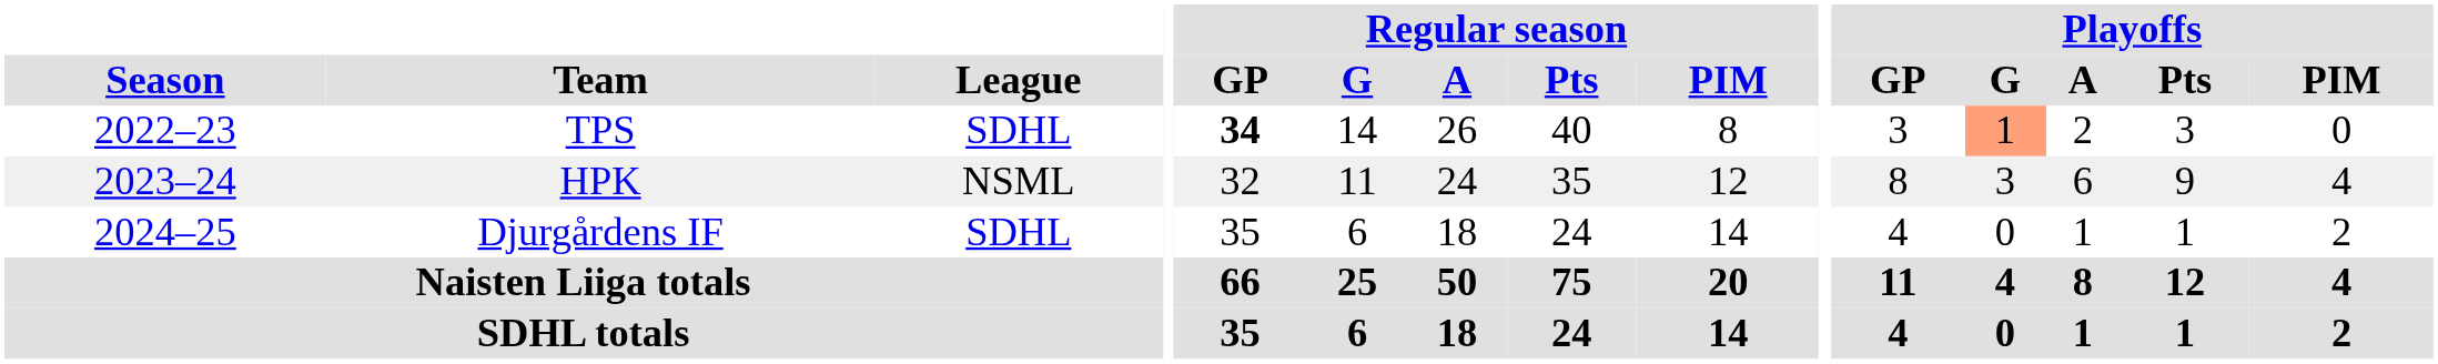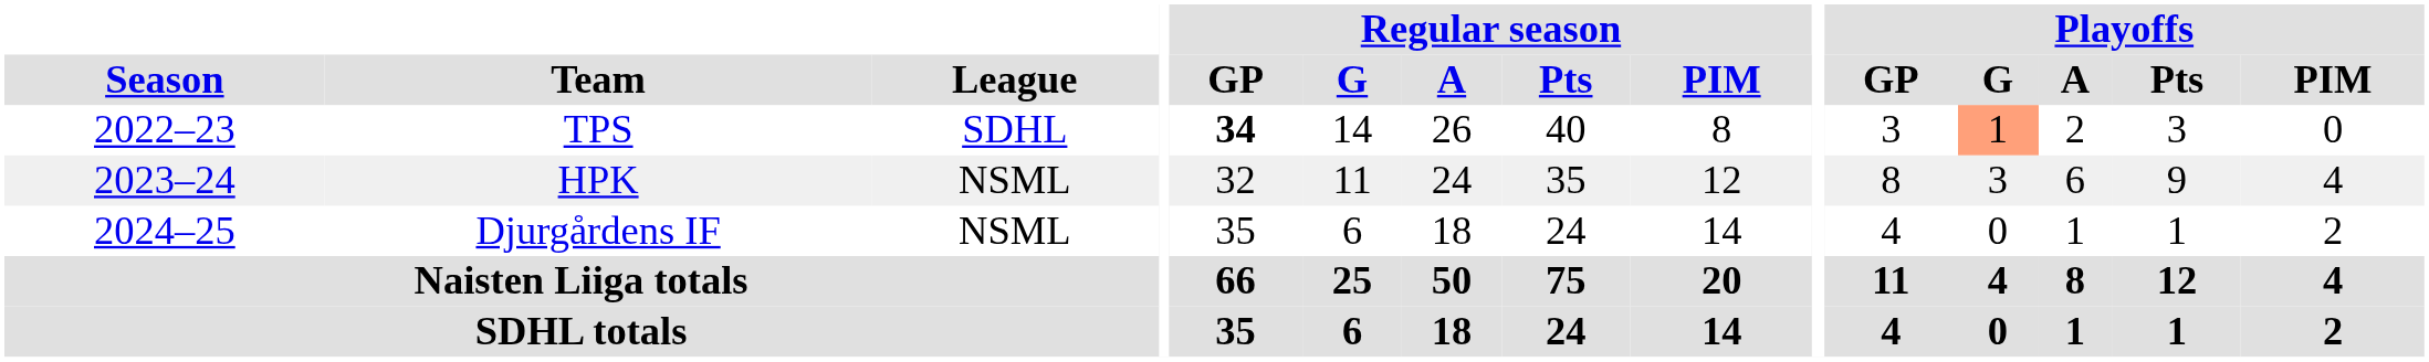Djurgårdens IF | League: SDHL -> NSML
